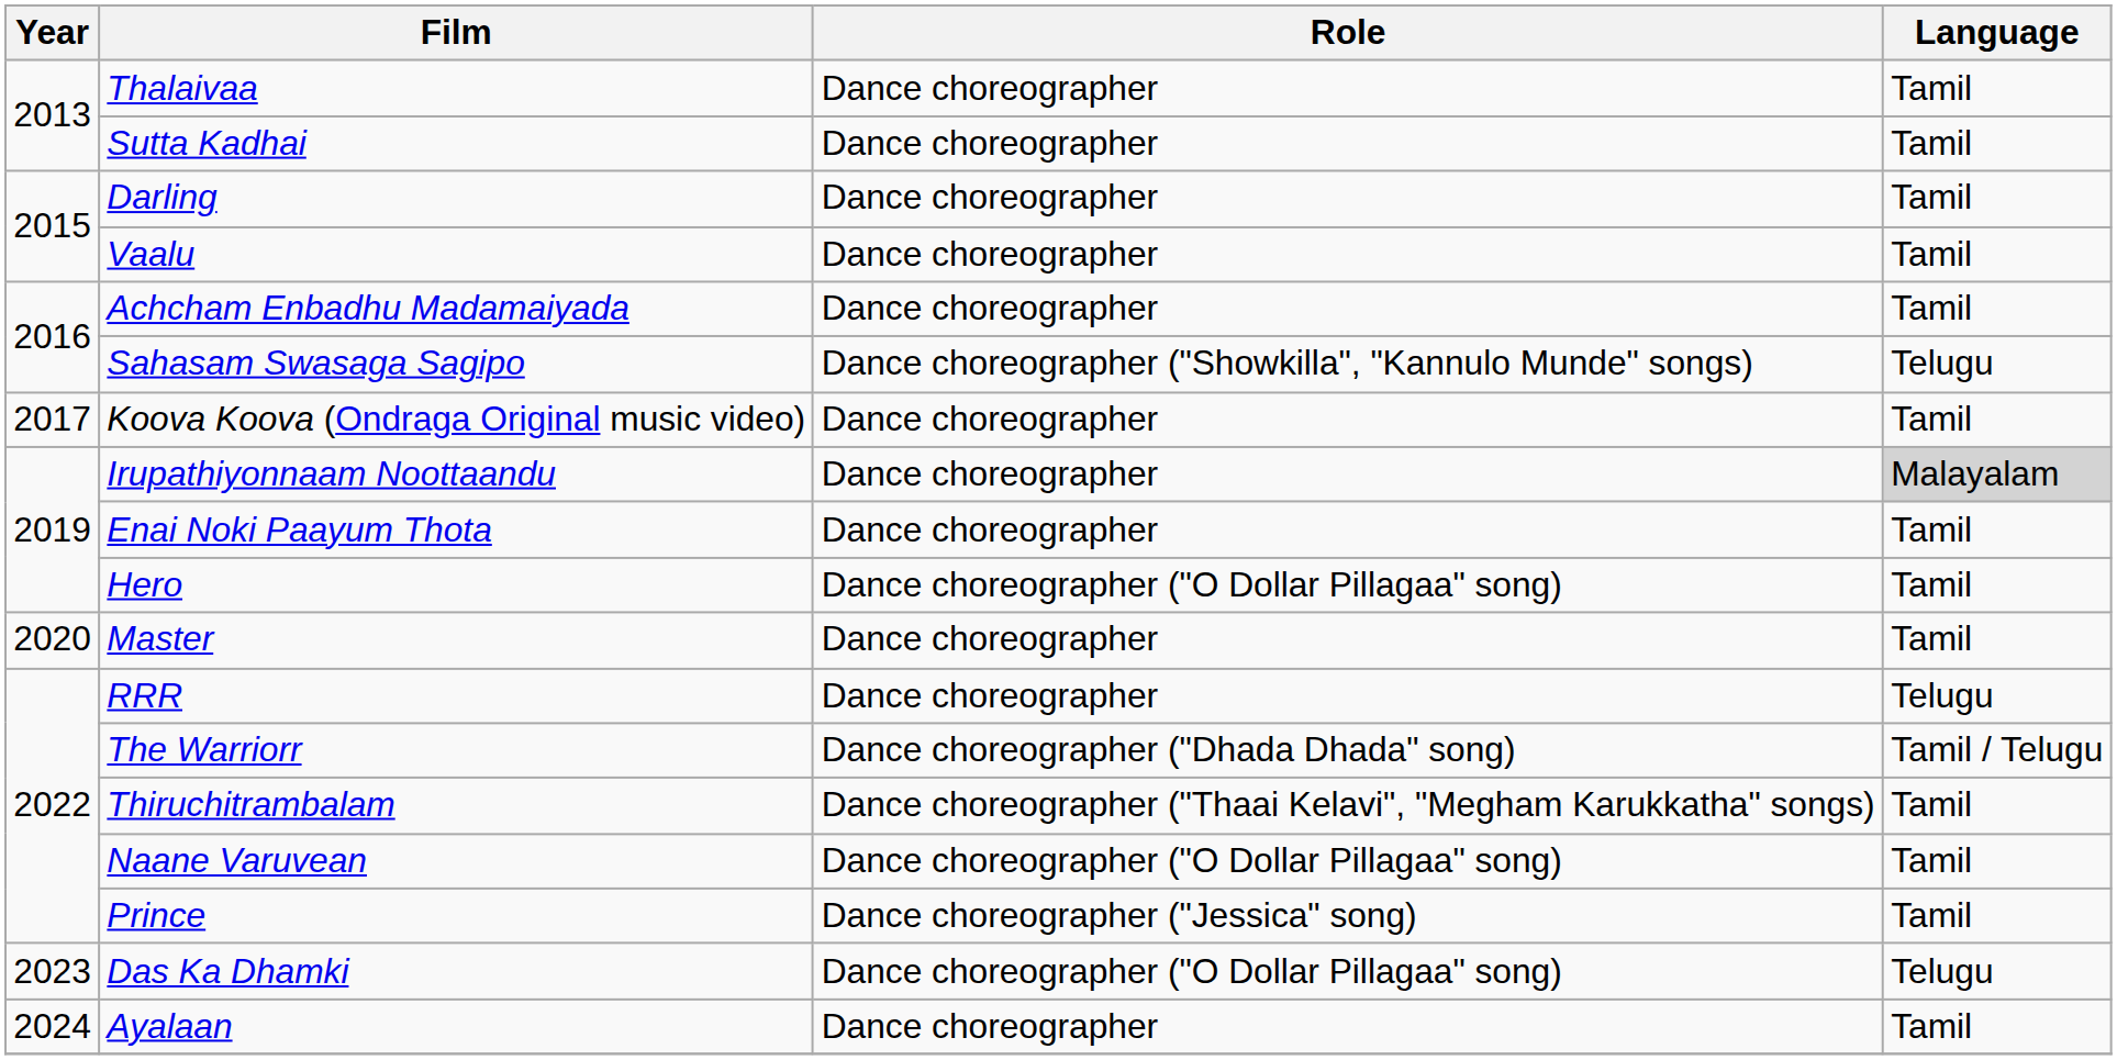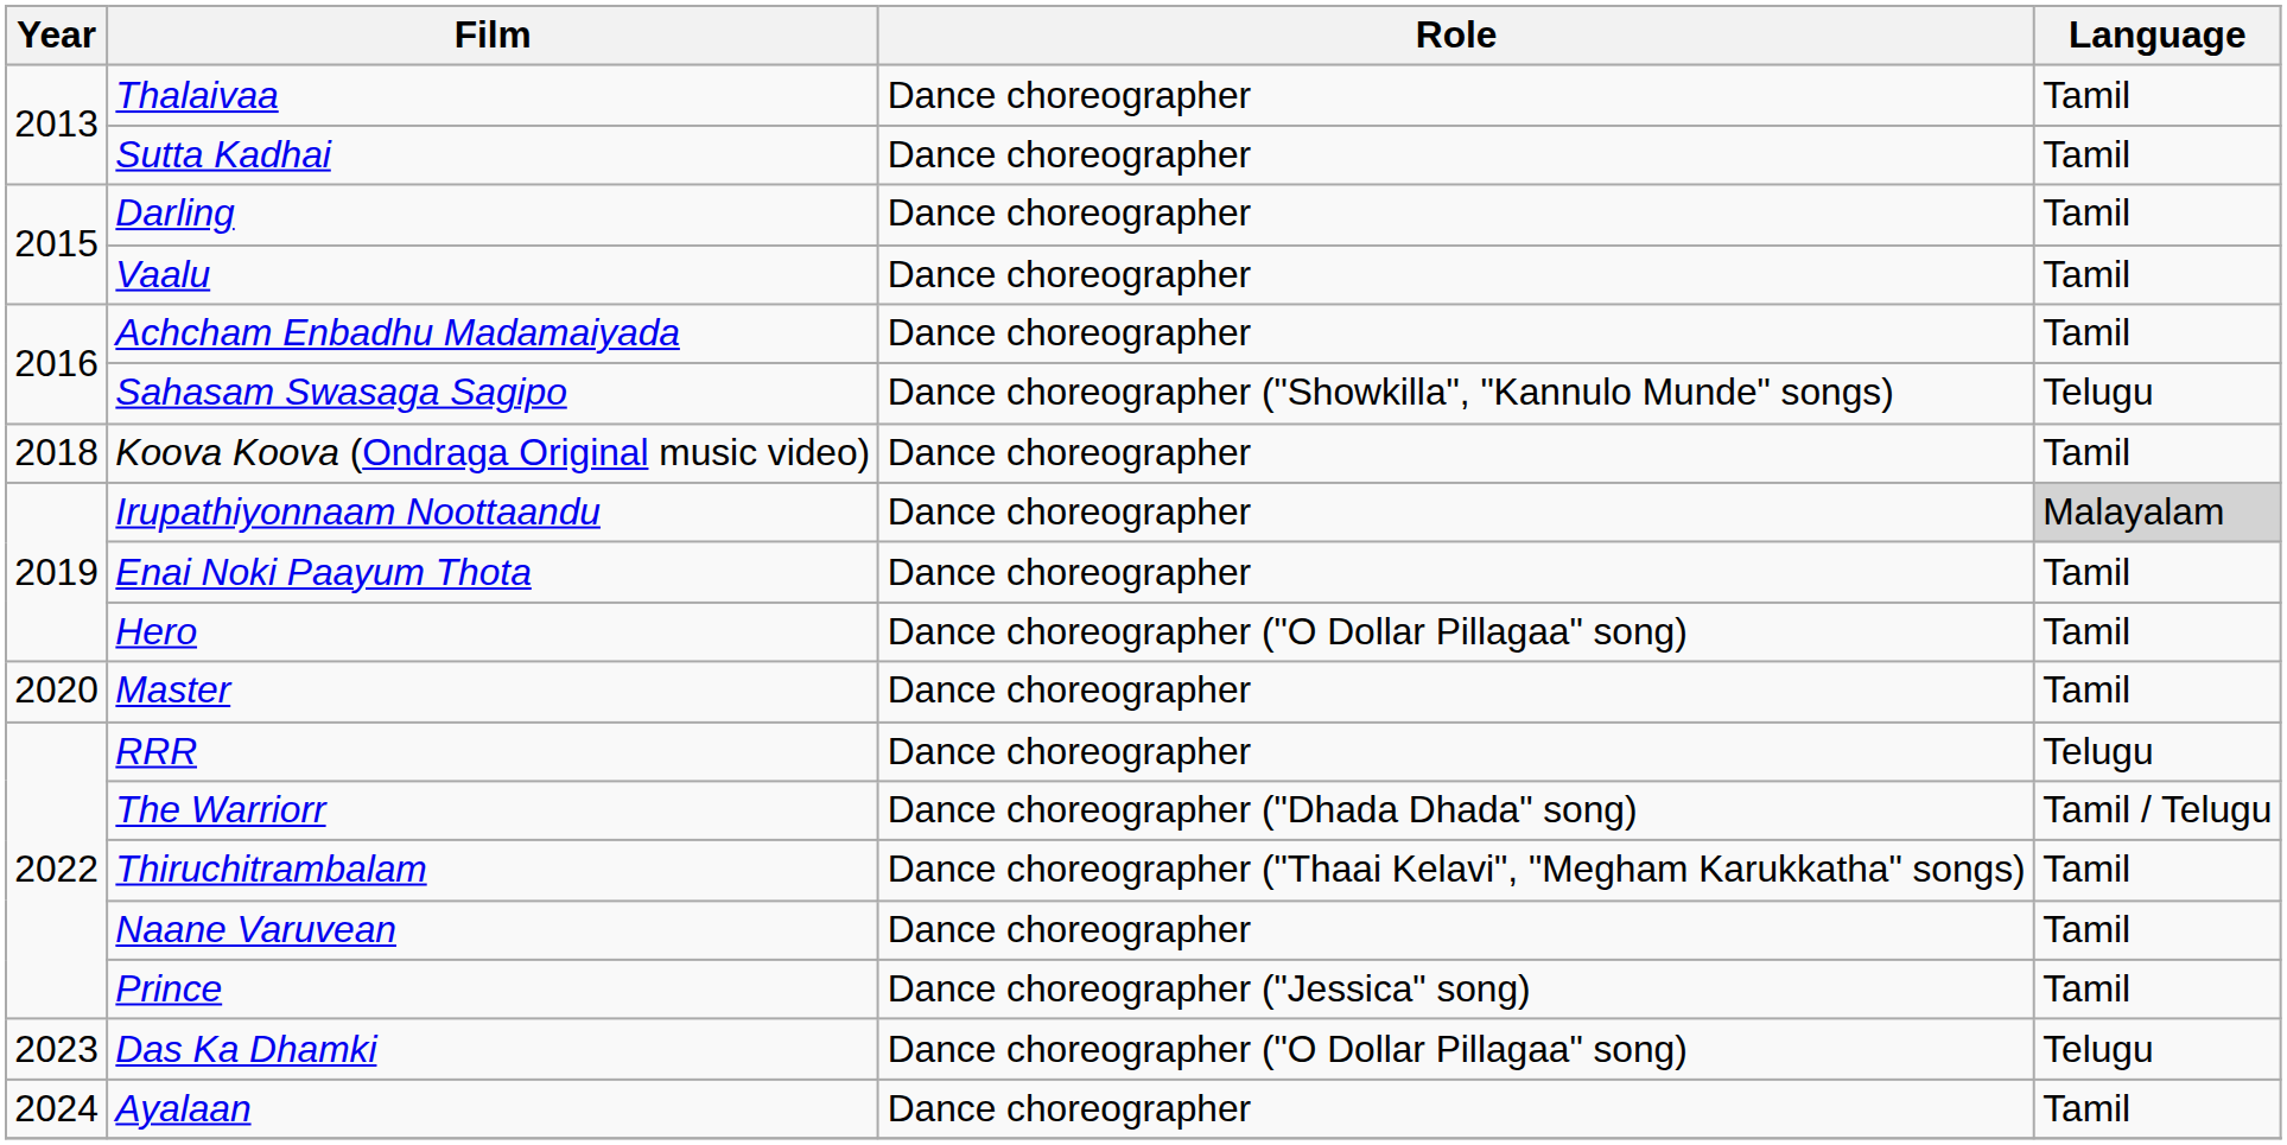Koova Koova (Ondraga Original music video) | Year: 2017 -> 2018
Naane Varuvean | Role: Dance choreographer ("O Dollar Pillagaa" song) -> Dance choreographer
